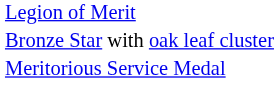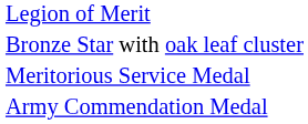+ row: Army Commendation Medal
